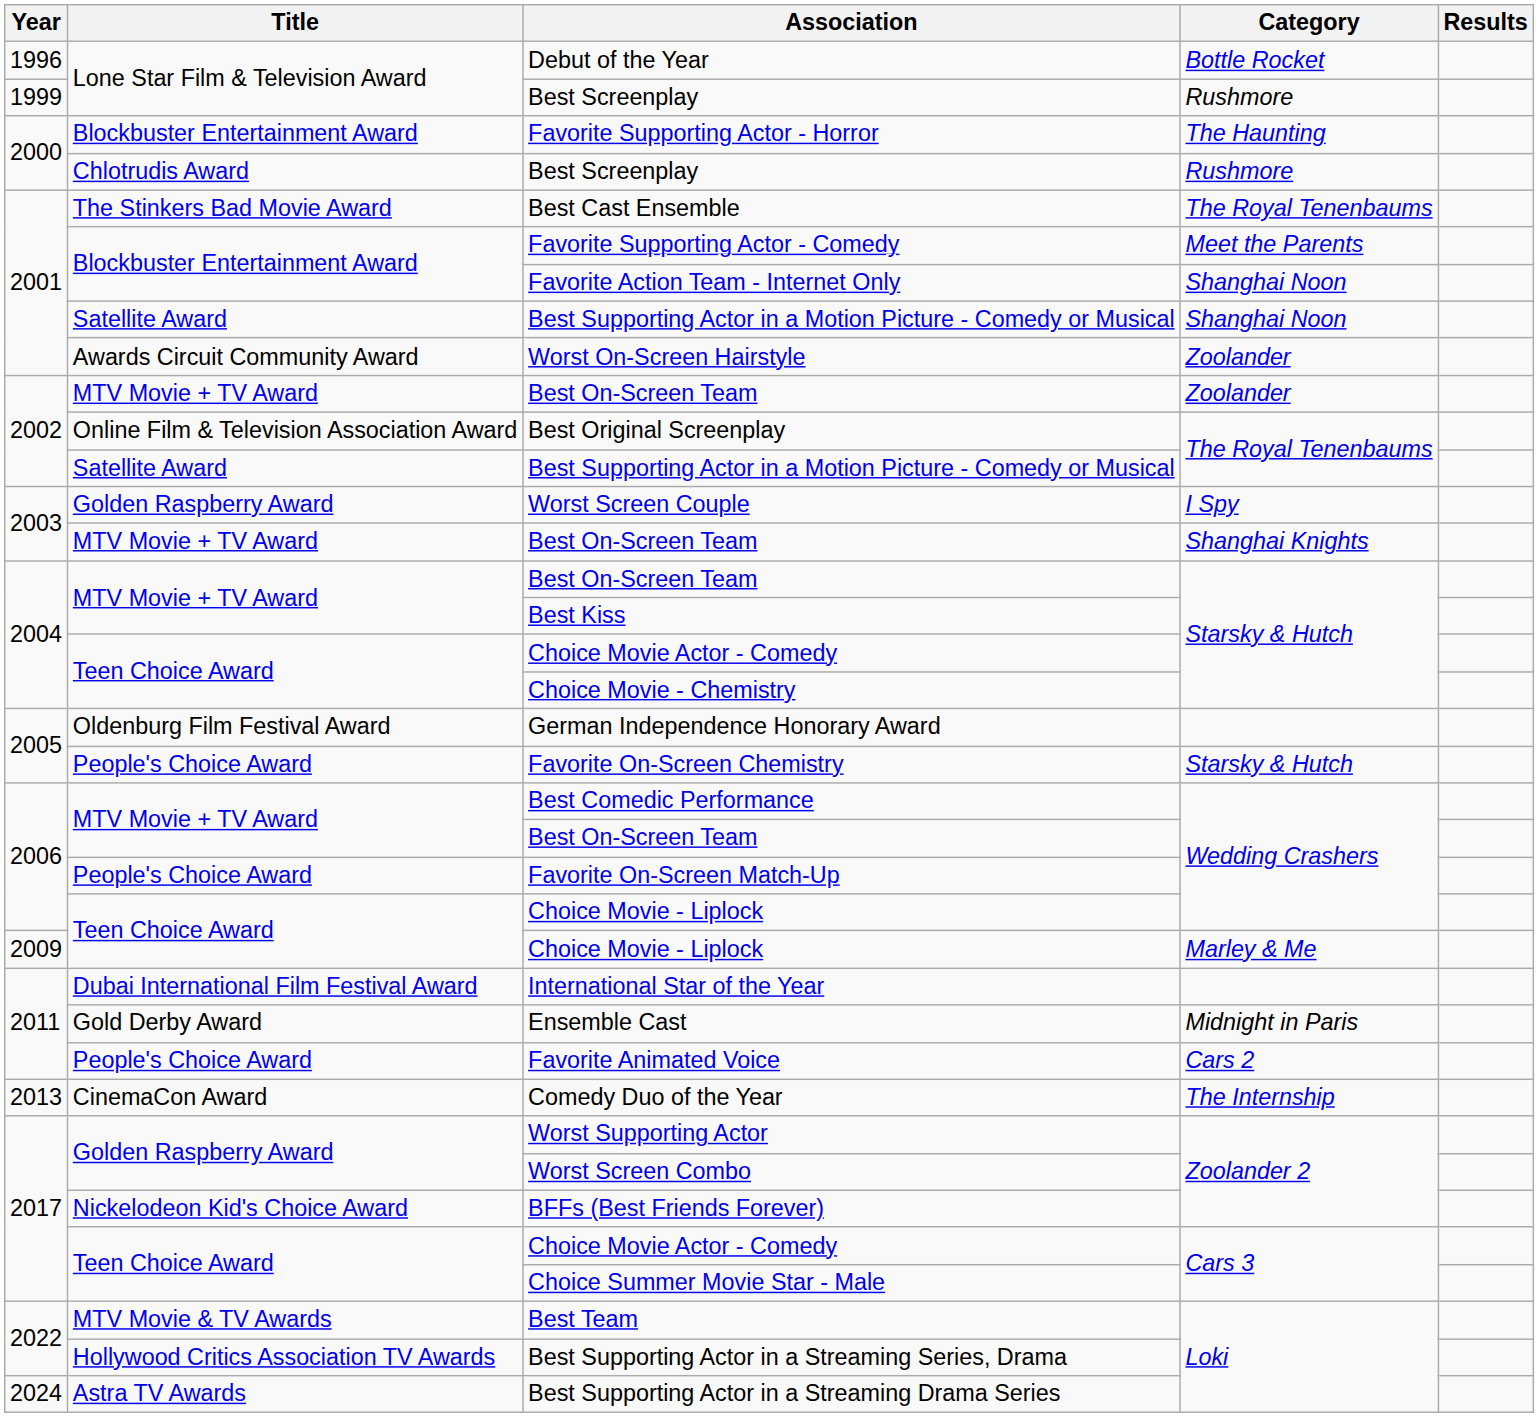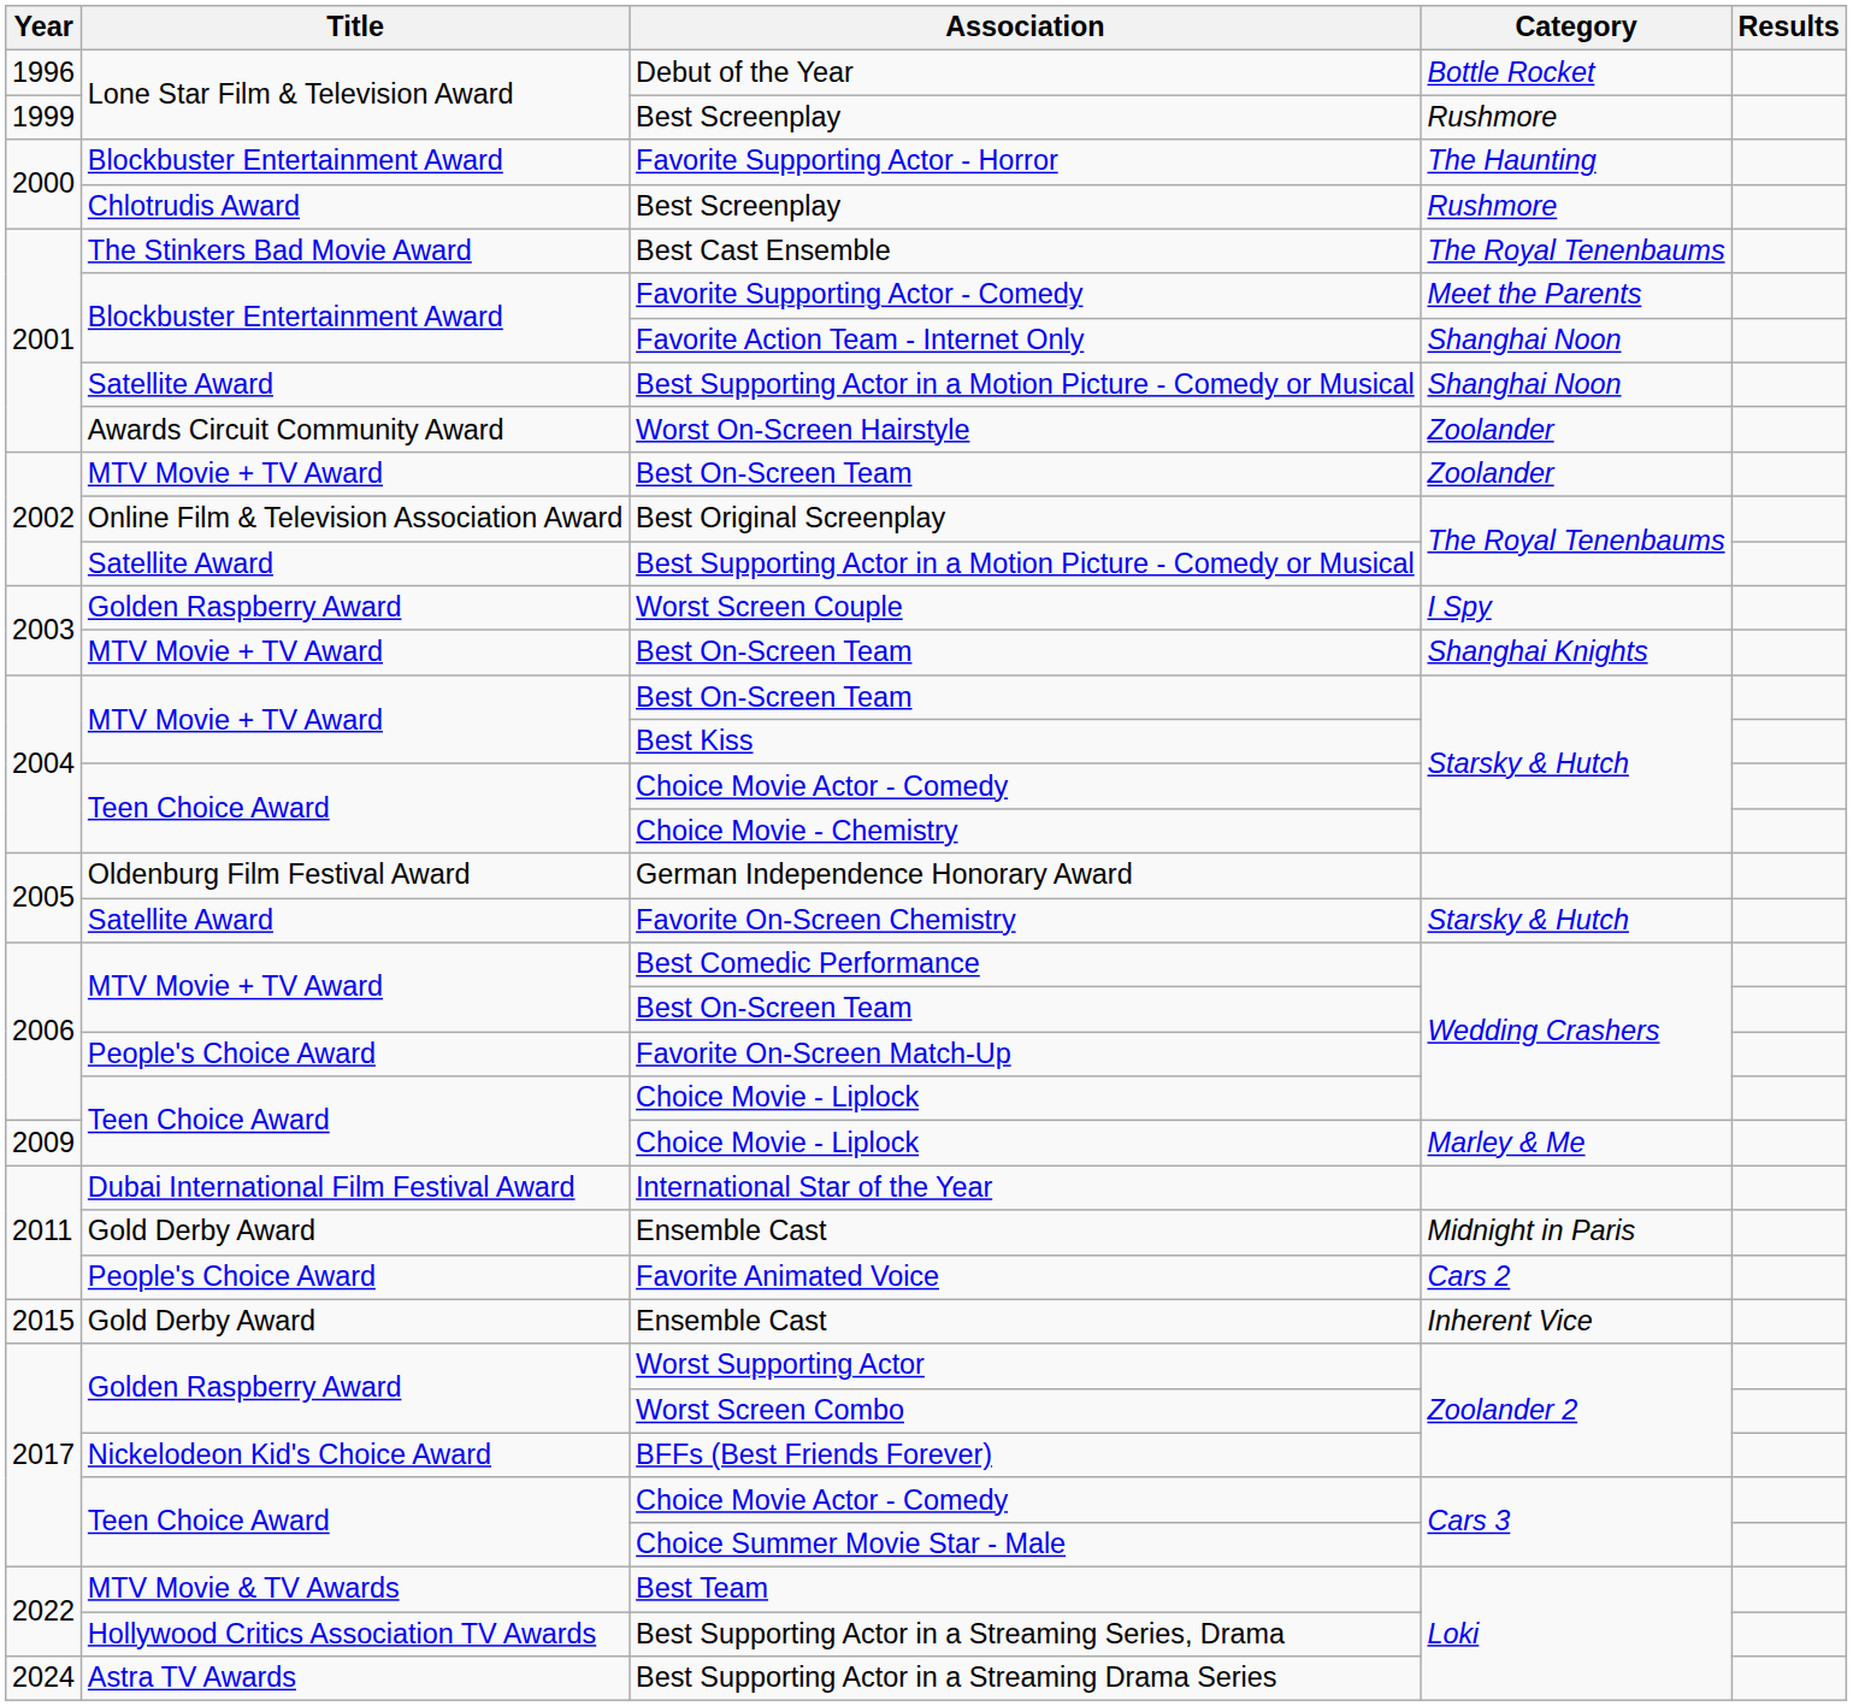Favorite On-Screen Chemistry | Title: People's Choice Award -> Satellite Award
- row: 2013 | CinemaCon Award | Comedy Duo of the Year | The Internship
+ row: 2015 | Gold Derby Award | Ensemble Cast | Inherent Vice
